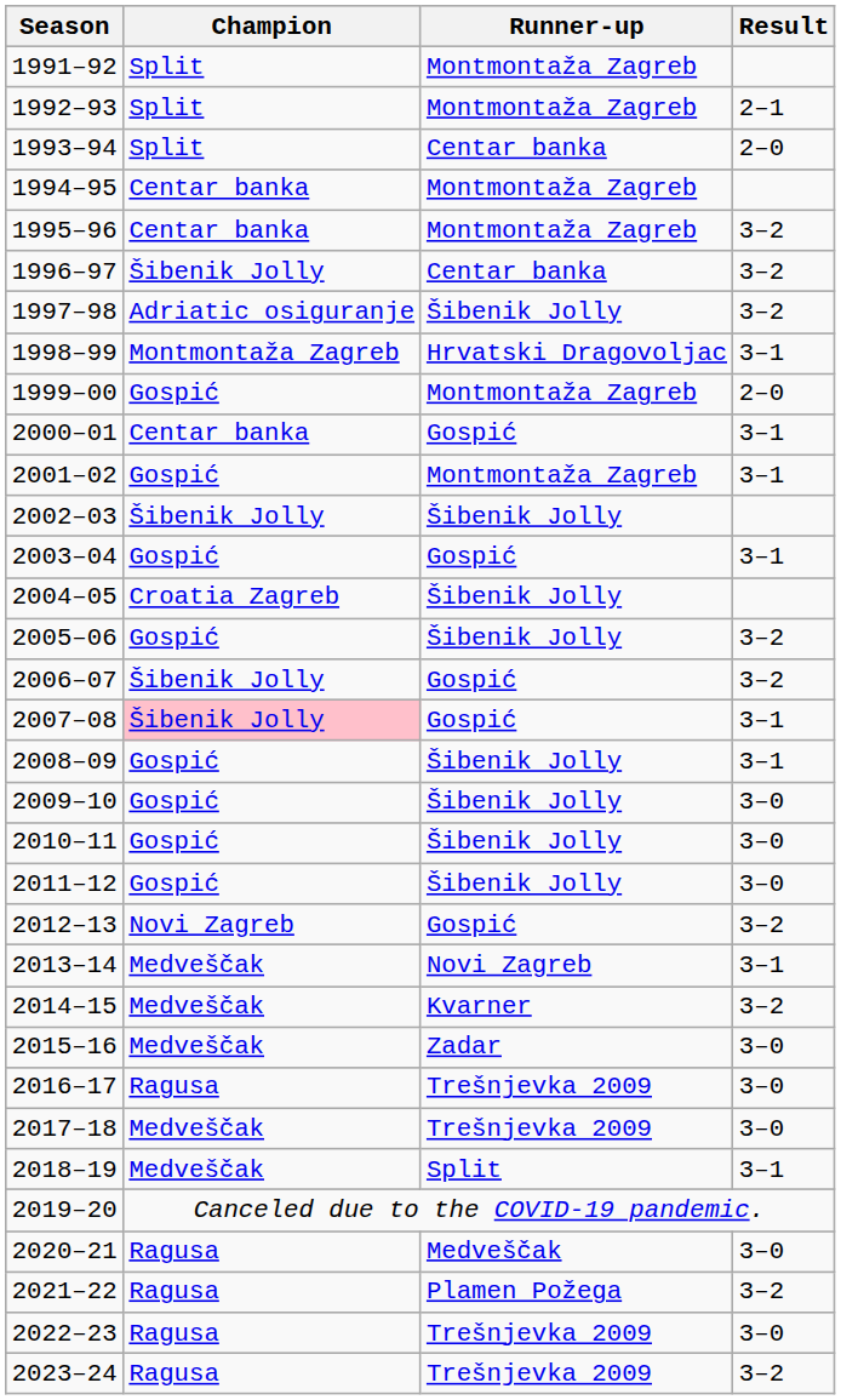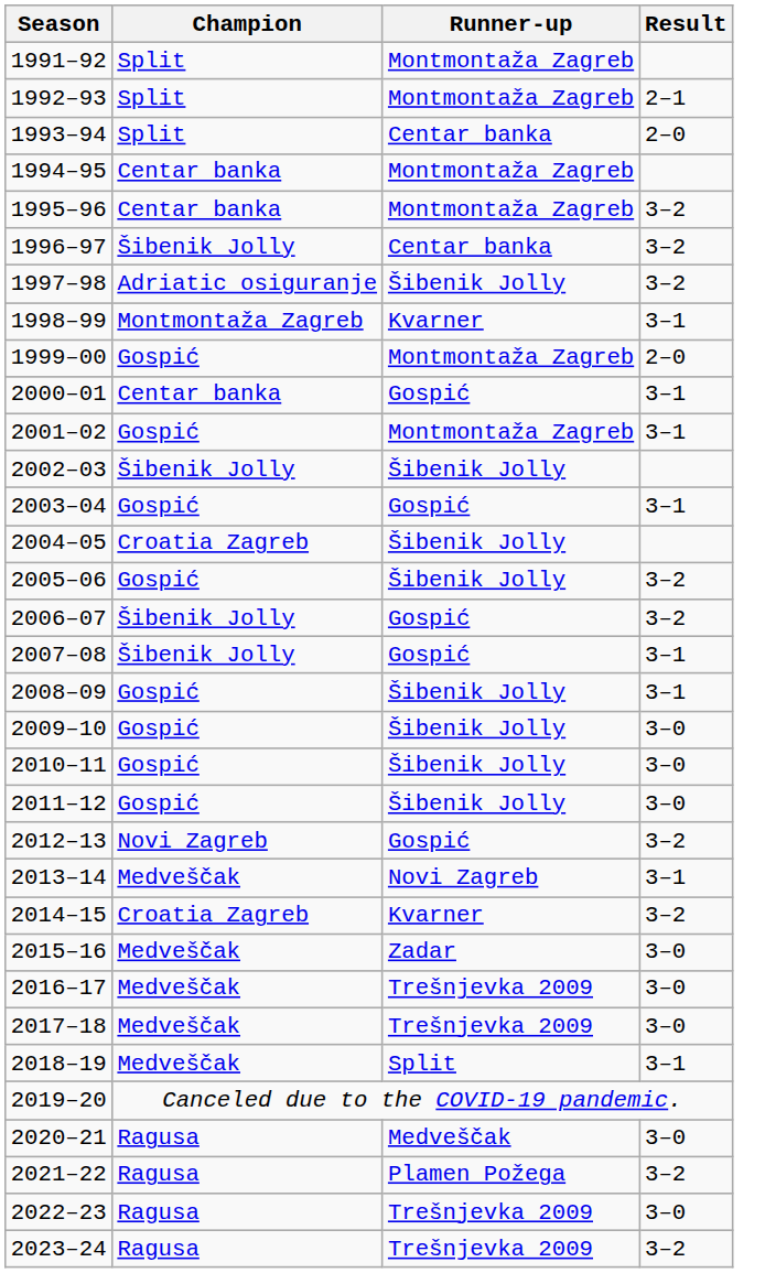1998–99 | Runner-up: Hrvatski Dragovoljac -> Kvarner
2007–08 | Champion: pink background -> no background
2014–15 | Champion: Medveščak -> Croatia Zagreb
2016–17 | Champion: Ragusa -> Medveščak
